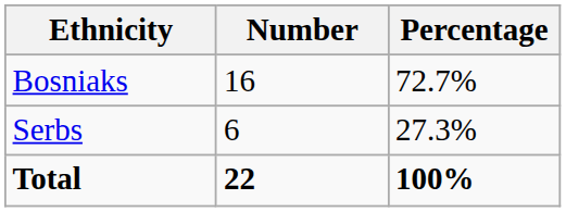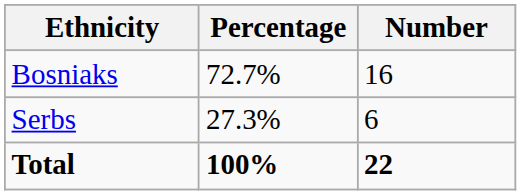columns swapped: Number <-> Percentage
